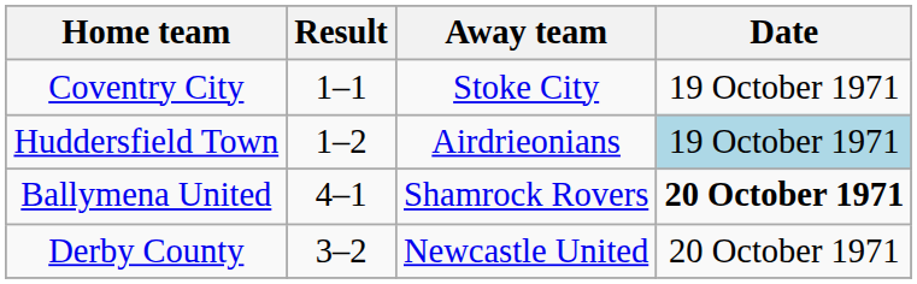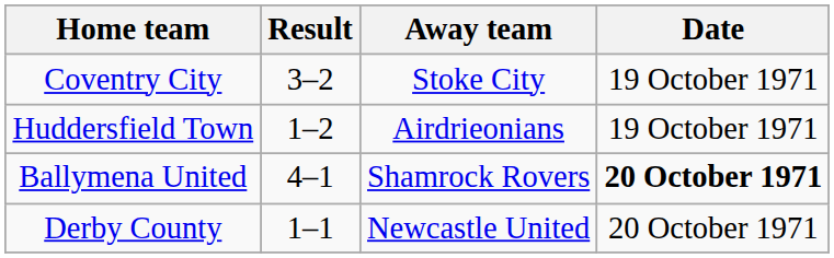Coventry City | Result: 1–1 -> 3–2
Huddersfield Town | Date: lightblue background -> no background
Derby County | Result: 3–2 -> 1–1
